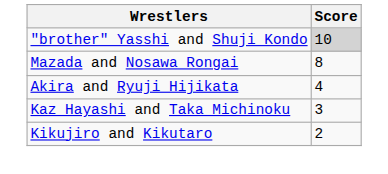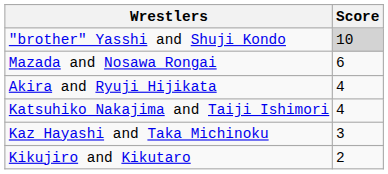Mazada and Nosawa Rongai | Score: 8 -> 6
+ row: Katsuhiko Nakajima and Taiji Ishimori | 4
